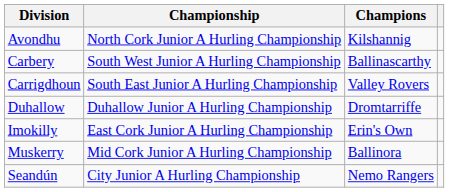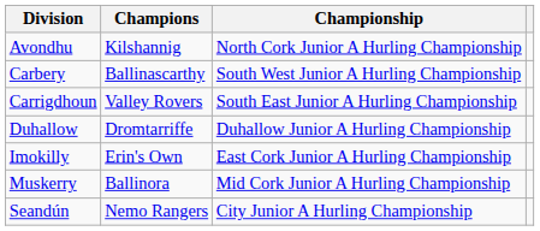columns swapped: Championship <-> Champions
